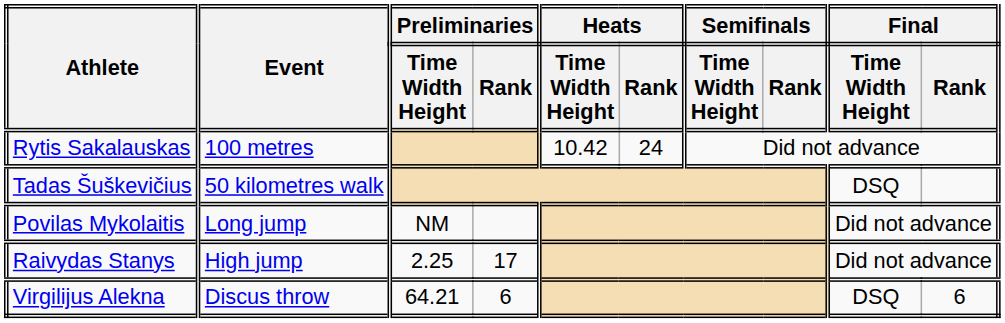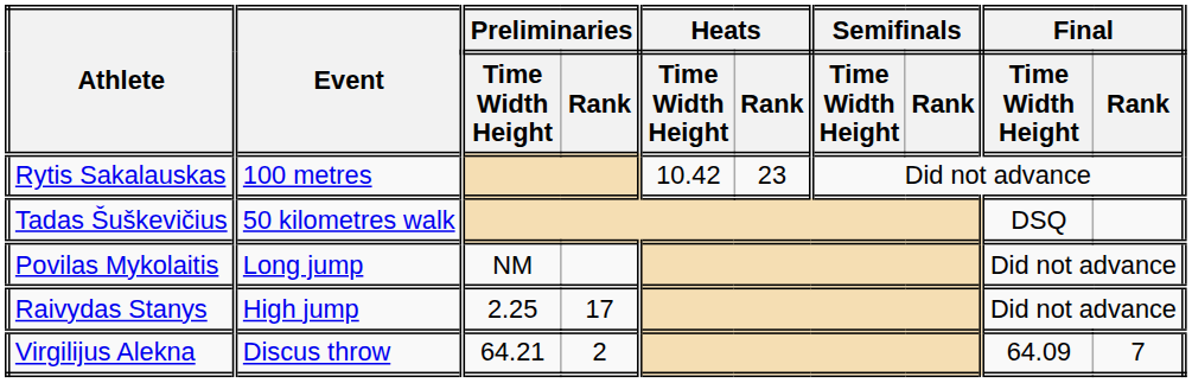Rytis Sakalauskas | Heats / Rank: 24 -> 23
Virgilijus Alekna | Preliminaries / Rank: 6 -> 2
Virgilijus Alekna | Final / Time Width Height: DSQ -> 64.09
Virgilijus Alekna | Final / Rank: 6 -> 7
